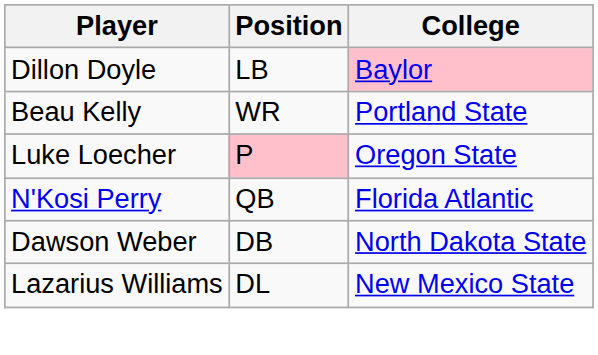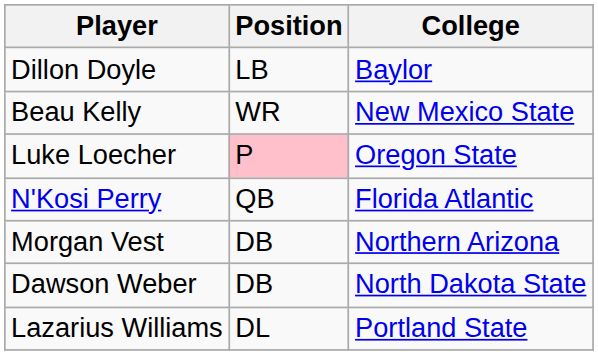Dillon Doyle | College: pink background -> no background
Beau Kelly | College: Portland State -> New Mexico State
+ row: Morgan Vest | DB | Northern Arizona
Lazarius Williams | College: New Mexico State -> Portland State
